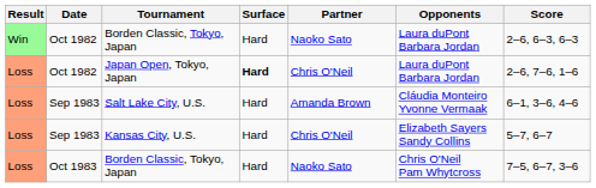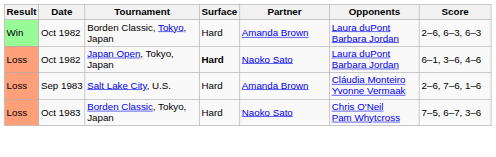Oct 1982 / Borden Classic, Tokyo, Japan | Partner: Naoko Sato -> Amanda Brown
Japan Open, Tokyo, Japan | Partner: Chris O'Neil -> Naoko Sato
Japan Open, Tokyo, Japan | Score: 2–6, 7–6, 1–6 -> 6–1, 3–6, 4–6
Salt Lake City, U.S. | Score: 6–1, 3–6, 4–6 -> 2–6, 7–6, 1–6
- row: Loss | Sep 1983 | Kansas City, U.S. | Hard | Chris O'Neil | Elizabeth Sayers Sandy Collins | 5–7, 6–7
